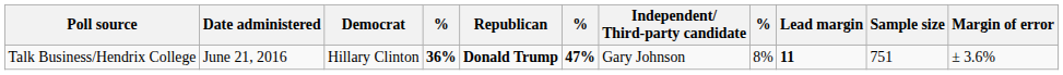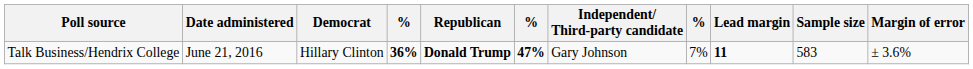Talk Business/Hendrix College | column 8: 8% -> 7%
Talk Business/Hendrix College | Sample size: 751 -> 583
